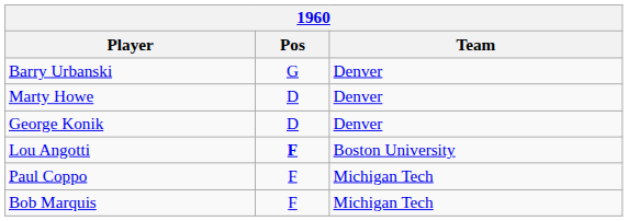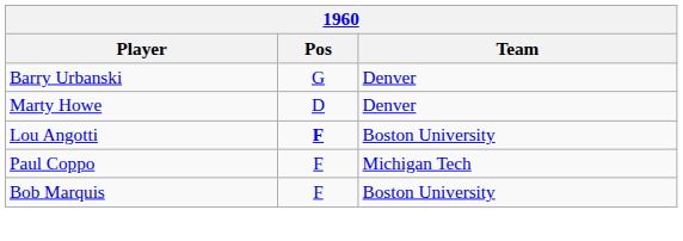- row: George Konik | D | Denver
Bob Marquis | Team: Michigan Tech -> Boston University
